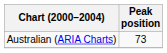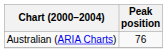Australian (ARIA Charts) | Peak position: 73 -> 76
